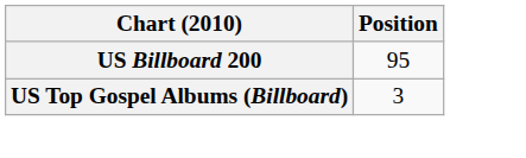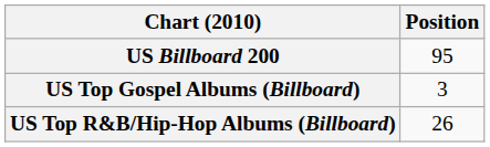+ row: US Top R&B/Hip-Hop Albums (Billboard) | 26
